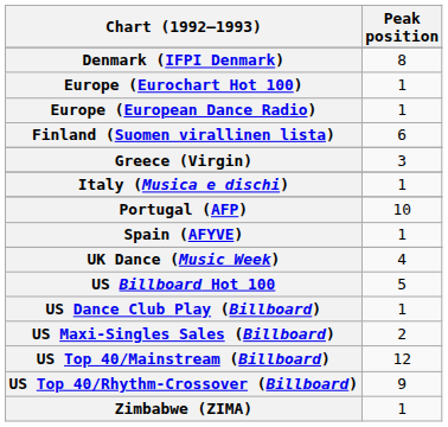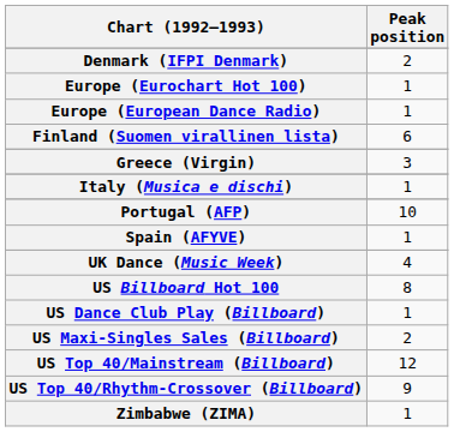Denmark (IFPI Denmark) | Peak position: 8 -> 2
US Billboard Hot 100 | Peak position: 5 -> 8
